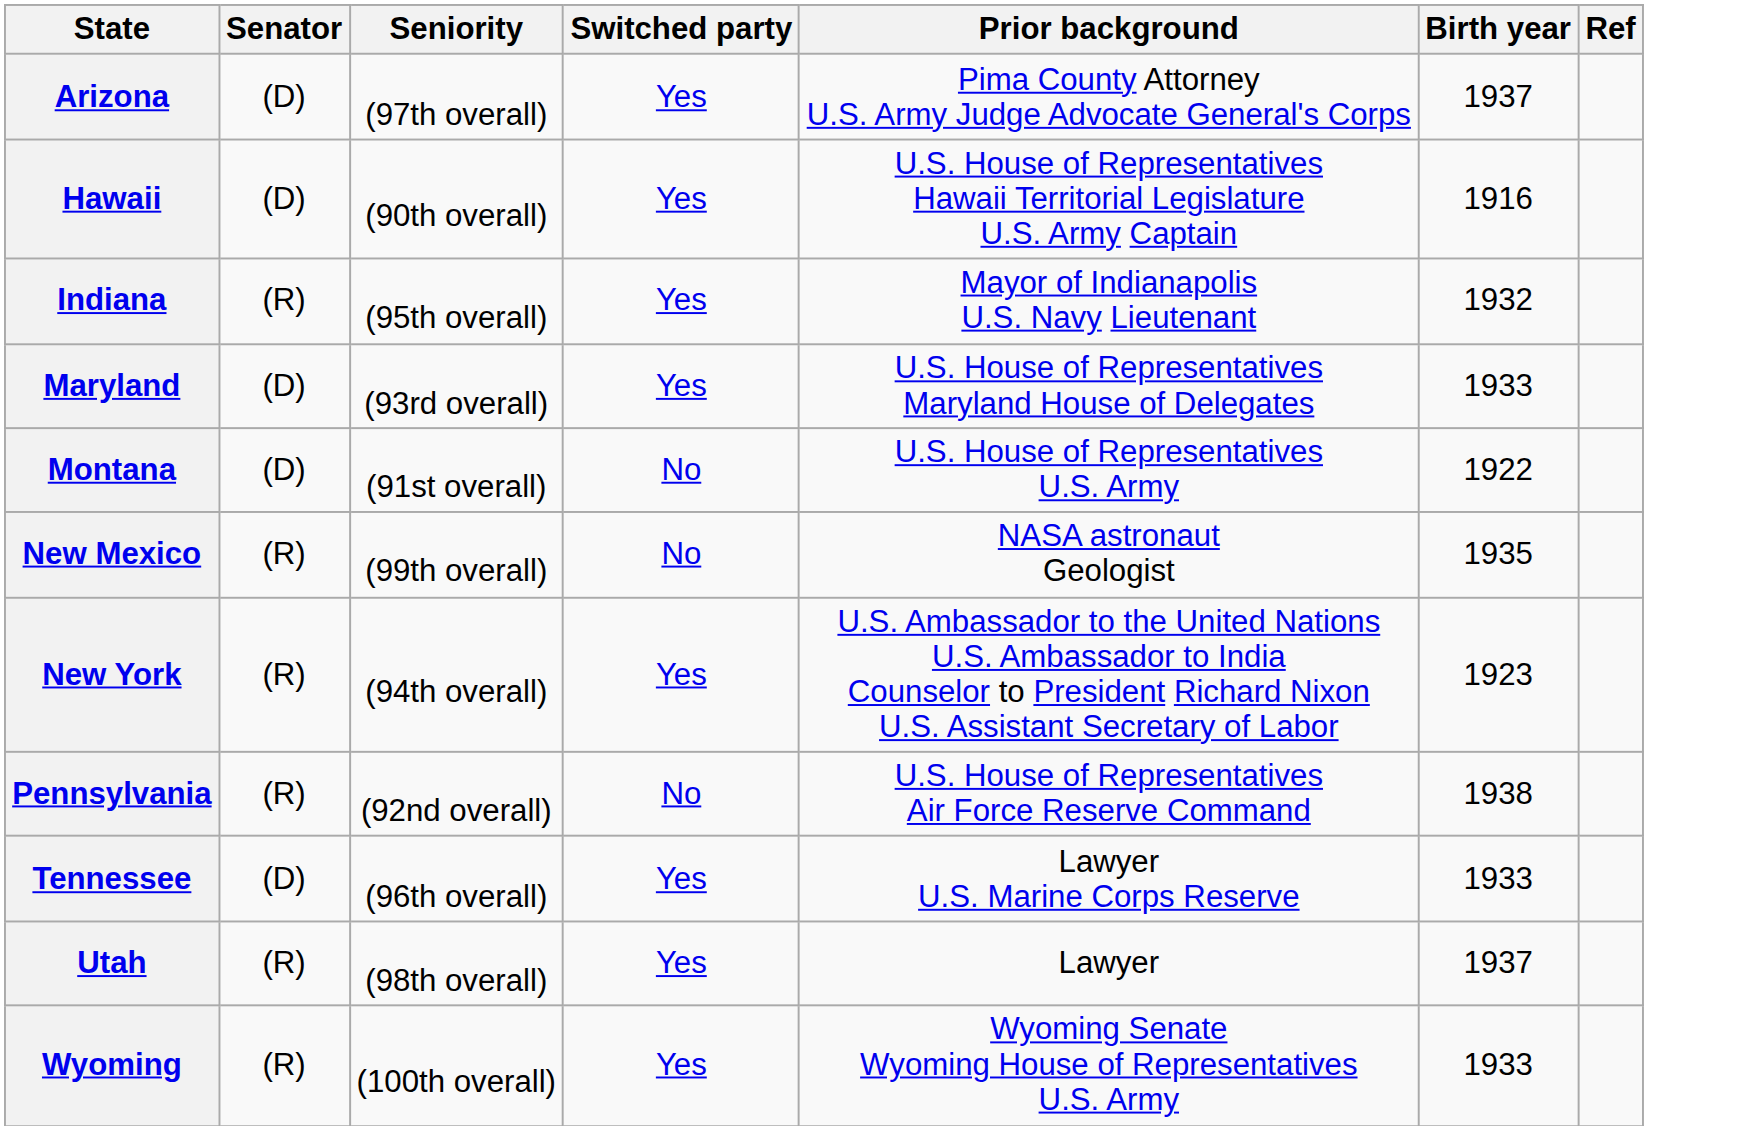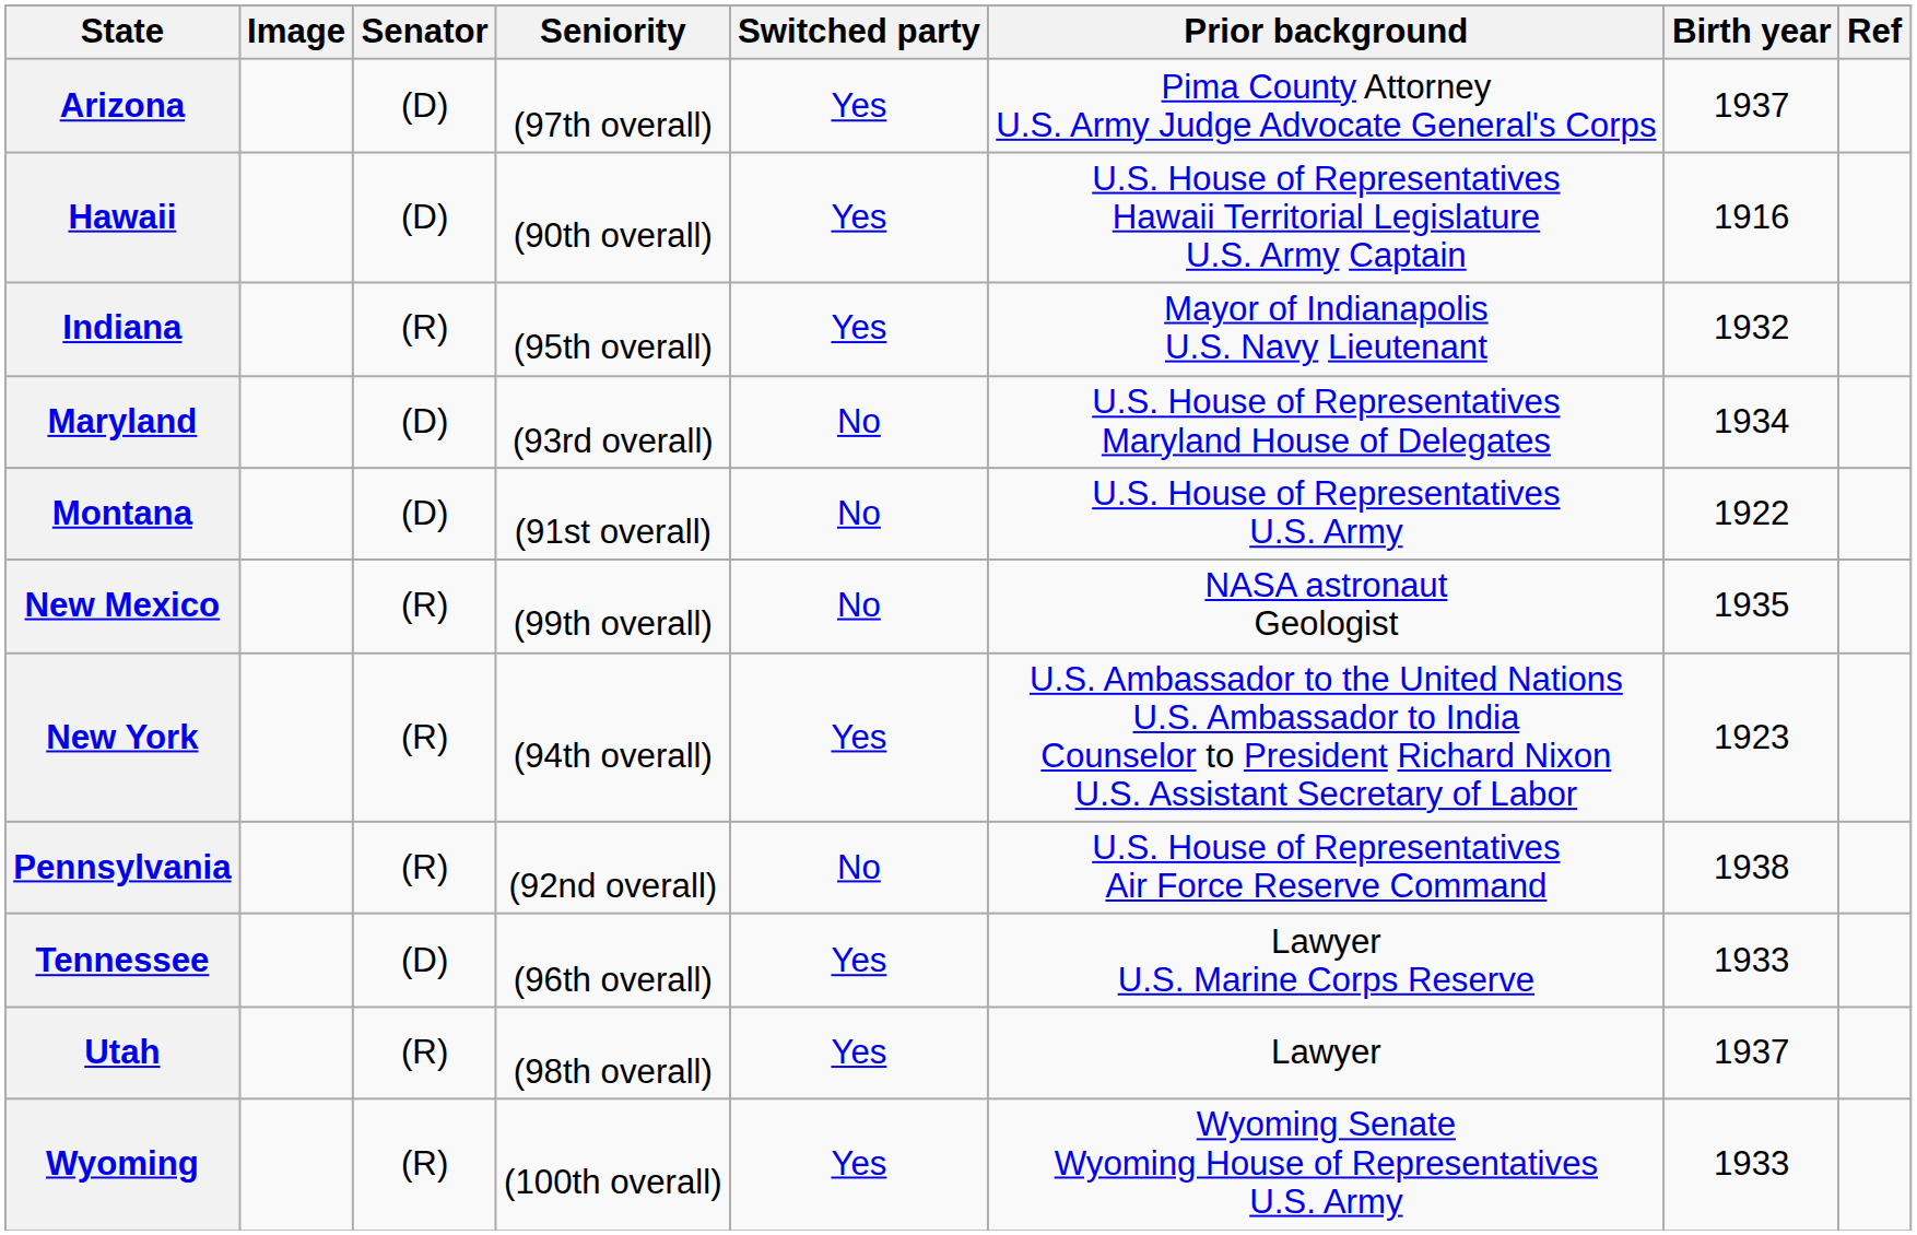+ column: Image
Maryland | Switched party: Yes -> No
Maryland | Birth year: 1933 -> 1934
